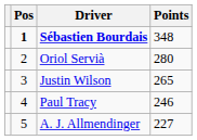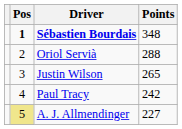Oriol Servià | Points: 280 -> 288
Paul Tracy | Points: 246 -> 242
A. J. Allmendinger | Pos: no background -> khaki background
